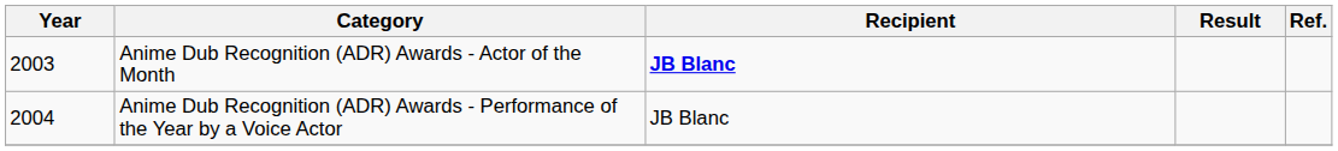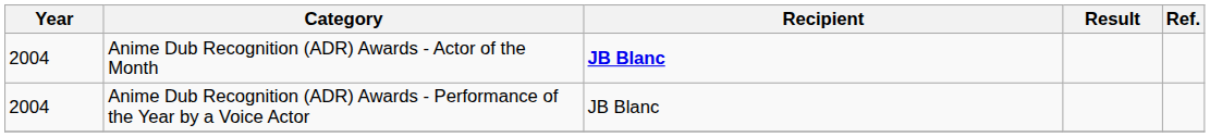Anime Dub Recognition (ADR) Awards - Actor of the Month | Year: 2003 -> 2004
